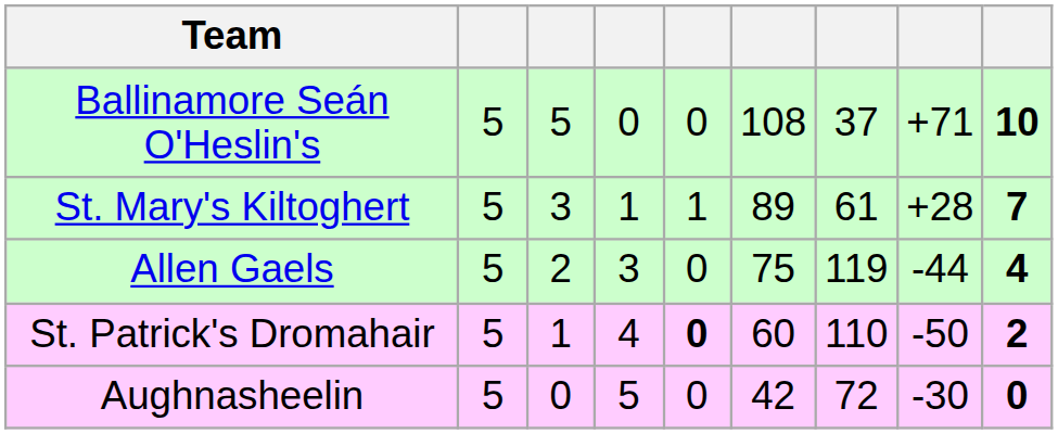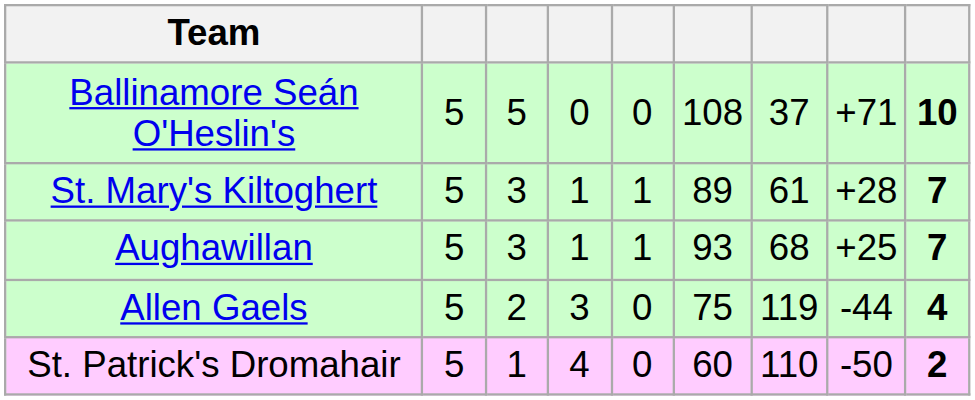+ row: Aughawillan | 5 | 3 | 1 | 1 | 93 | 68 | +25 | 7
St. Patrick's Dromahair | column 5: bold -> normal
- row: Aughnasheelin | 5 | 0 | 5 | 0 | 42 | 72 | -30 | 0
